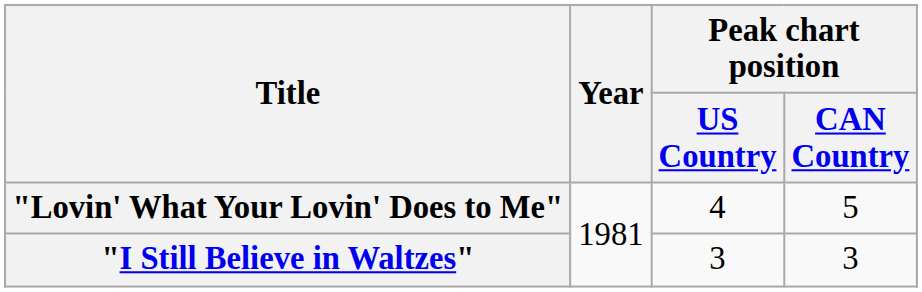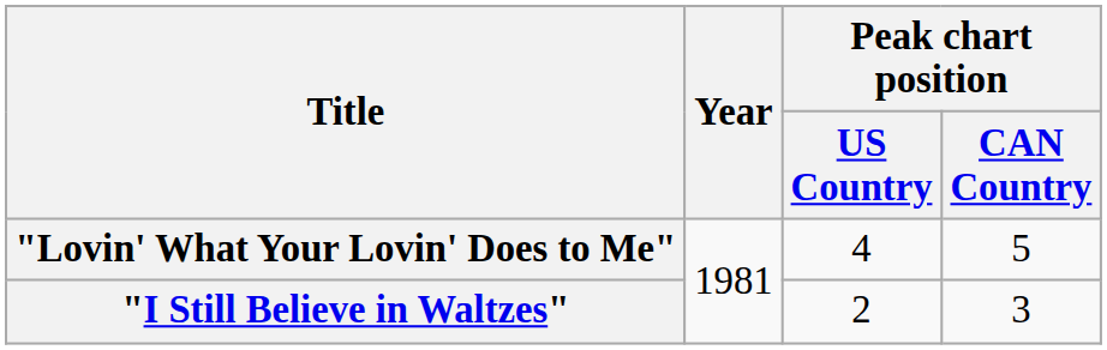"I Still Believe in Waltzes" | Peak chart position / US Country: 3 -> 2
